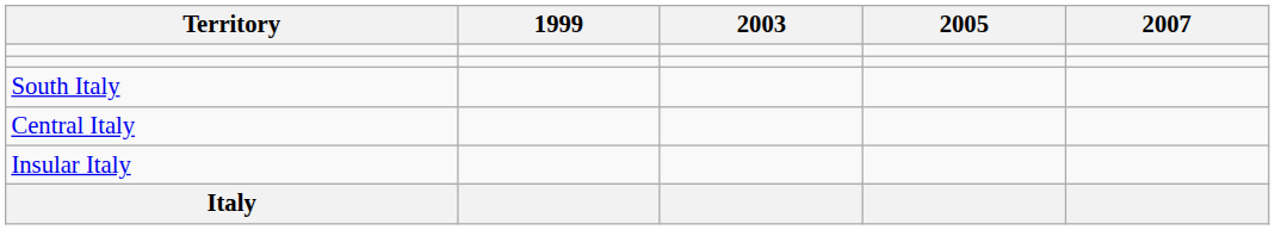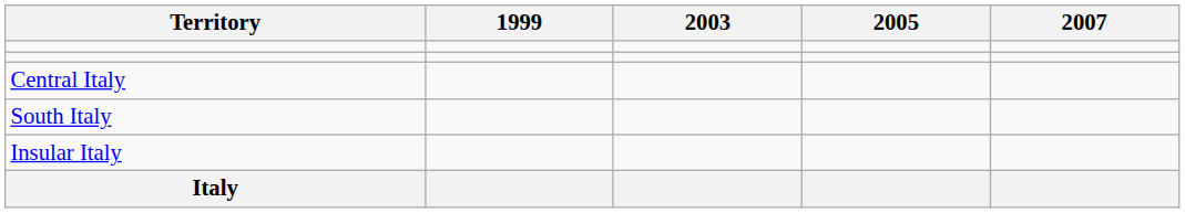rows swapped: Central Italy <-> South Italy
